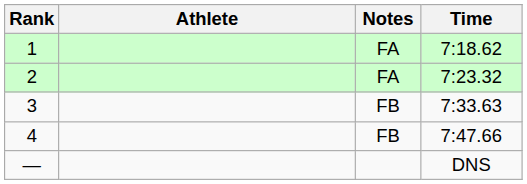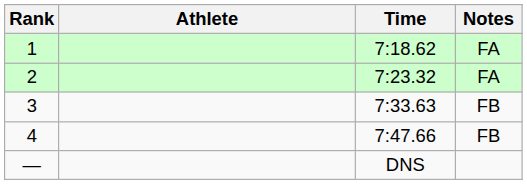columns swapped: Time <-> Notes
